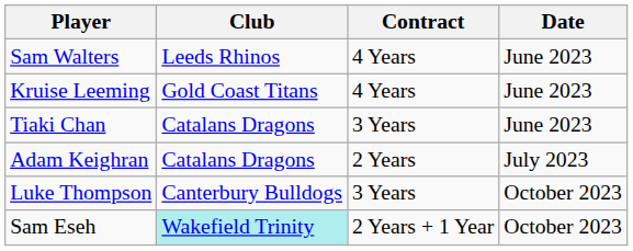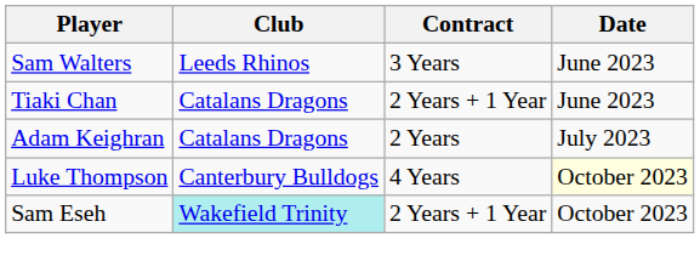Sam Walters | Contract: 4 Years -> 3 Years
- row: Kruise Leeming | Gold Coast Titans | 4 Years | June 2023
Tiaki Chan | Contract: 3 Years -> 2 Years + 1 Year
Luke Thompson | Contract: 3 Years -> 4 Years
Luke Thompson | Date: no background -> lightyellow background
